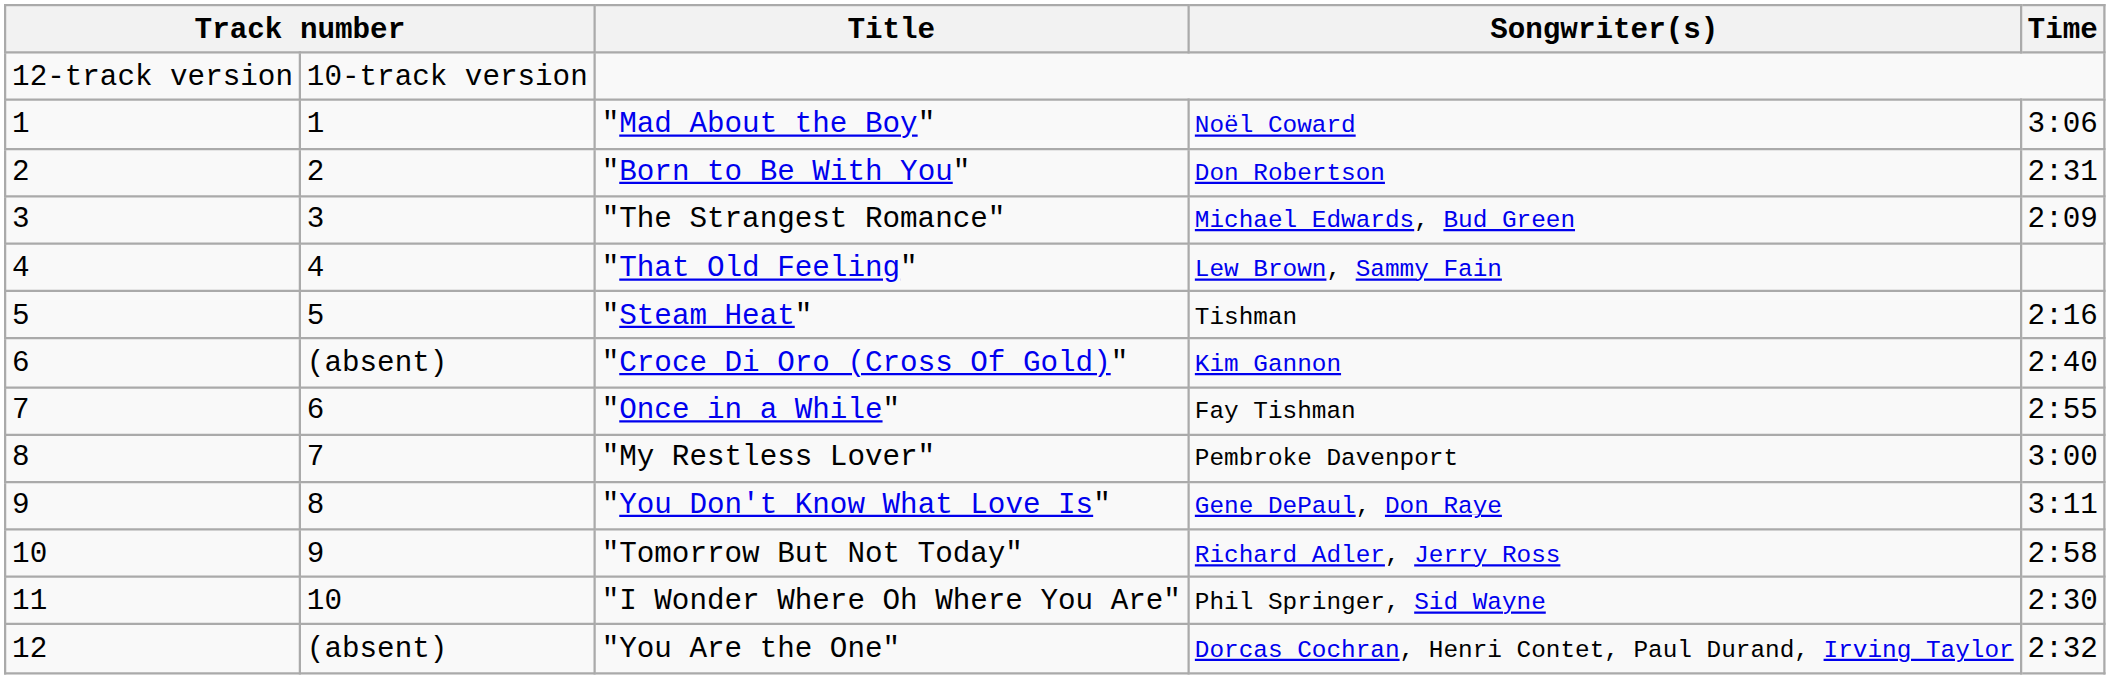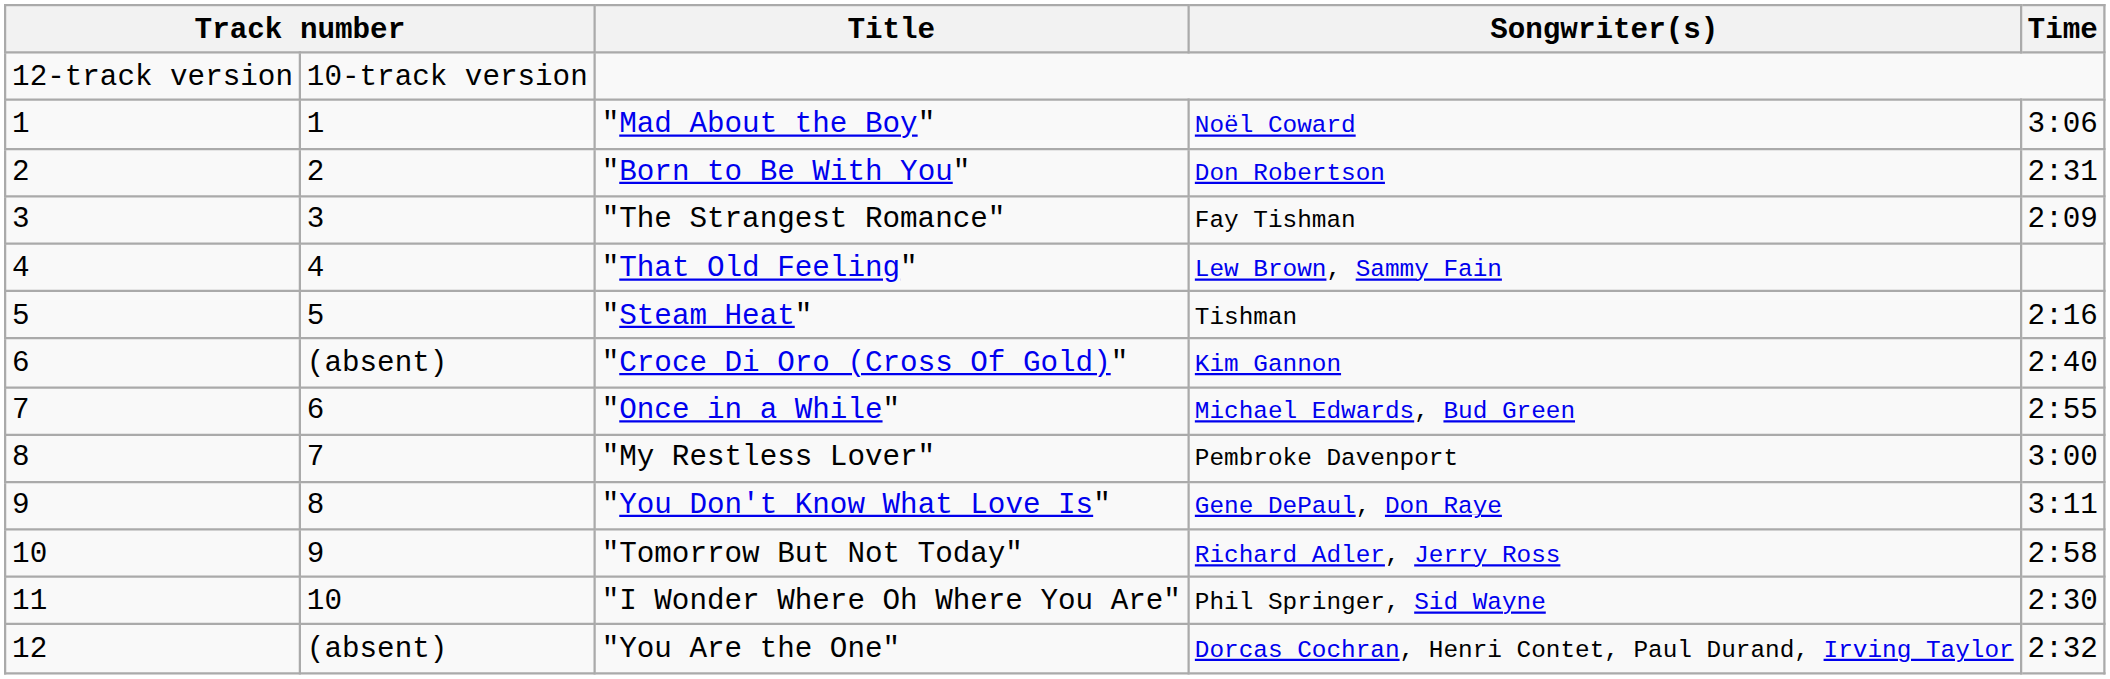"The Strangest Romance" | Songwriter(s): Michael Edwards, Bud Green -> Fay Tishman
"Once in a While" | Songwriter(s): Fay Tishman -> Michael Edwards, Bud Green
